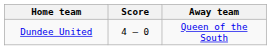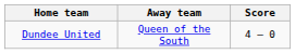columns swapped: Score <-> Away team
